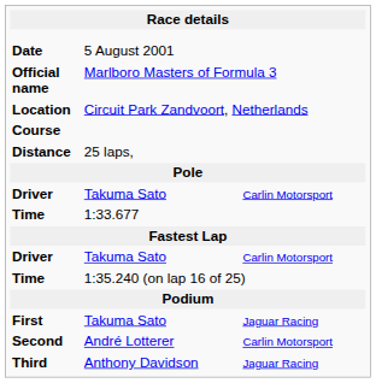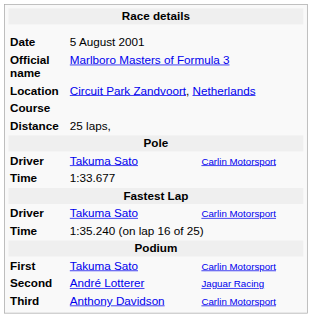First | column 3: Jaguar Racing -> Carlin Motorsport
Second | column 3: Carlin Motorsport -> Jaguar Racing
Third | column 3: Jaguar Racing -> Carlin Motorsport
